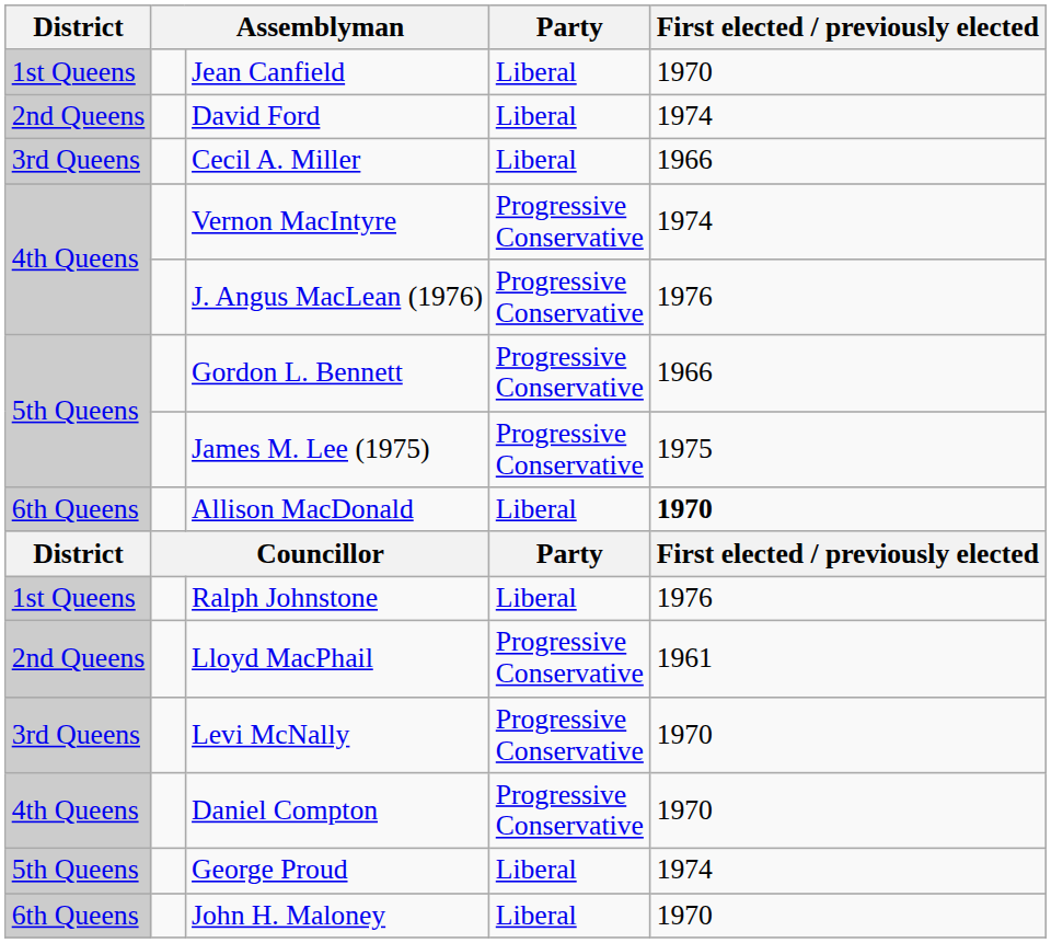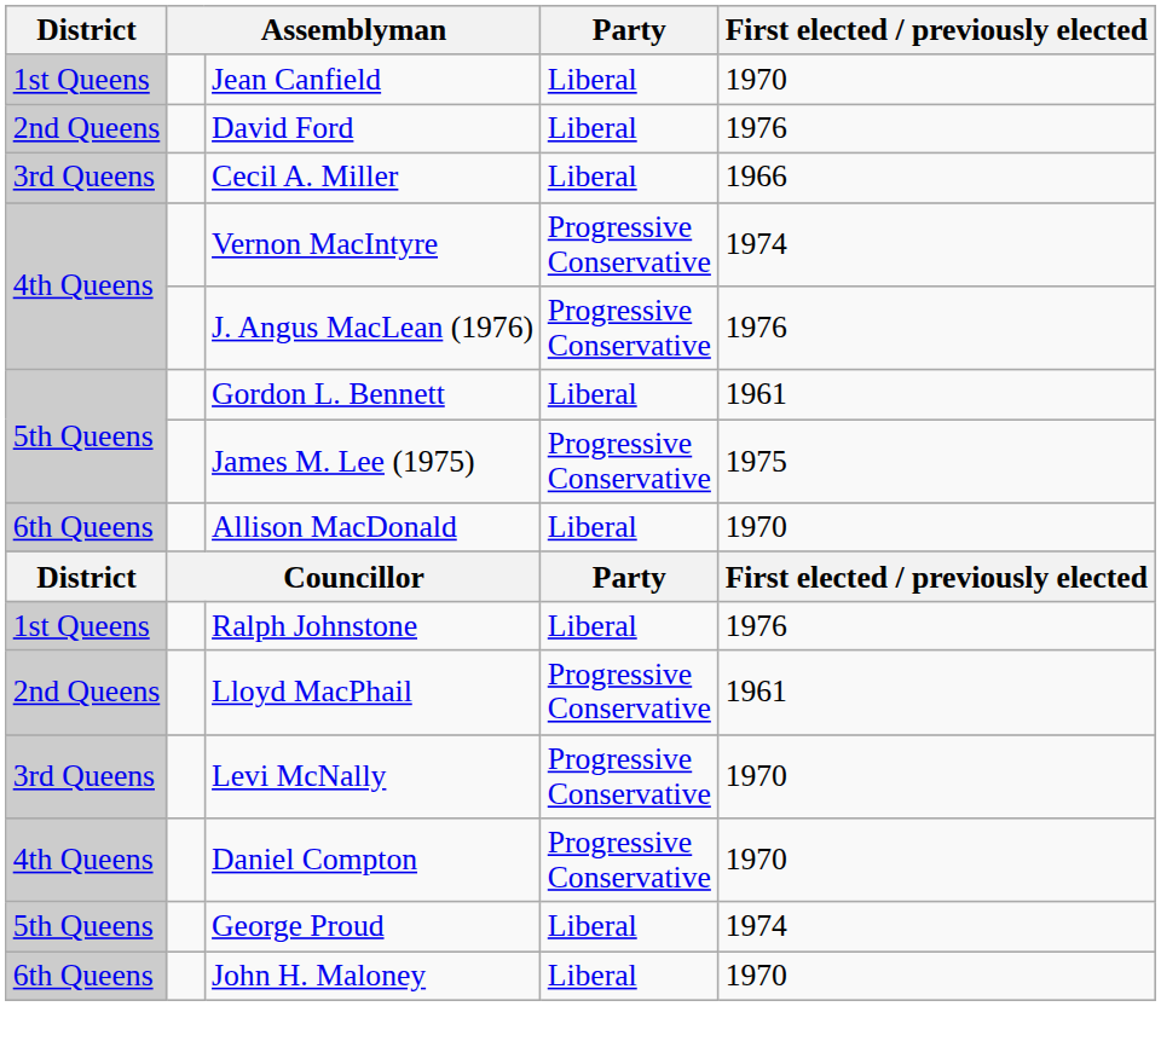David Ford | First elected / previously elected: 1974 -> 1976
Gordon L. Bennett | Party: Progressive Conservative -> Liberal
Gordon L. Bennett | First elected / previously elected: 1966 -> 1961
Allison MacDonald | First elected / previously elected: bold -> normal
